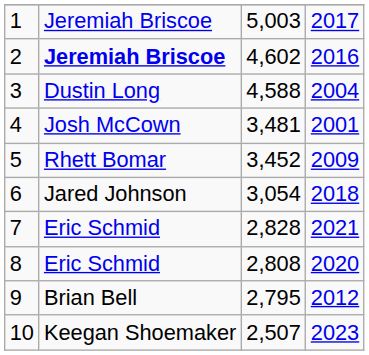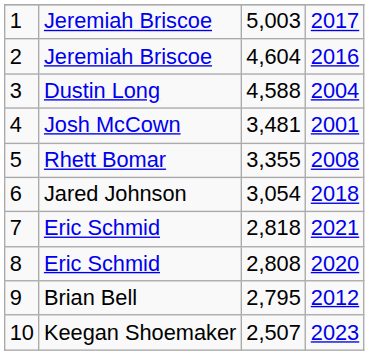2 | column 2: bold -> normal
2 | column 3: 4,602 -> 4,604
5 | column 3: 3,452 -> 3,355
5 | column 4: 2009 -> 2008
7 | column 3: 2,828 -> 2,818
